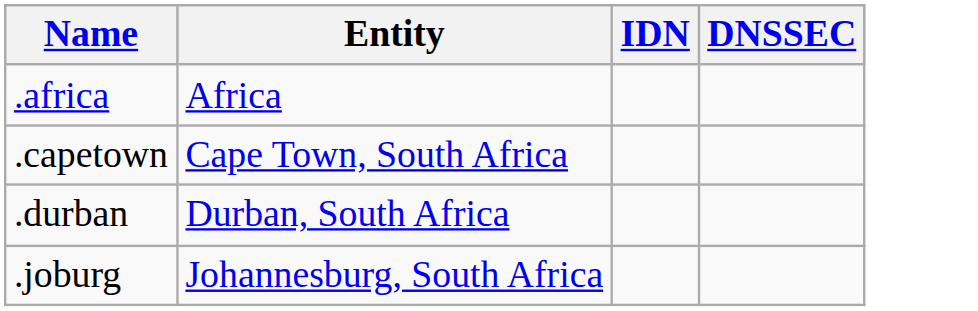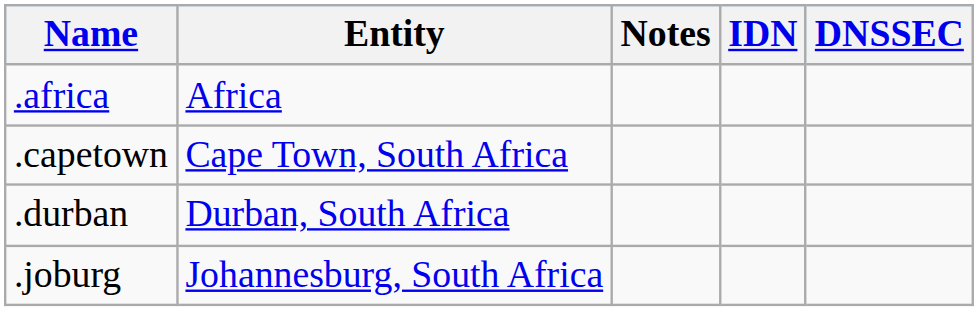+ column: Notes
